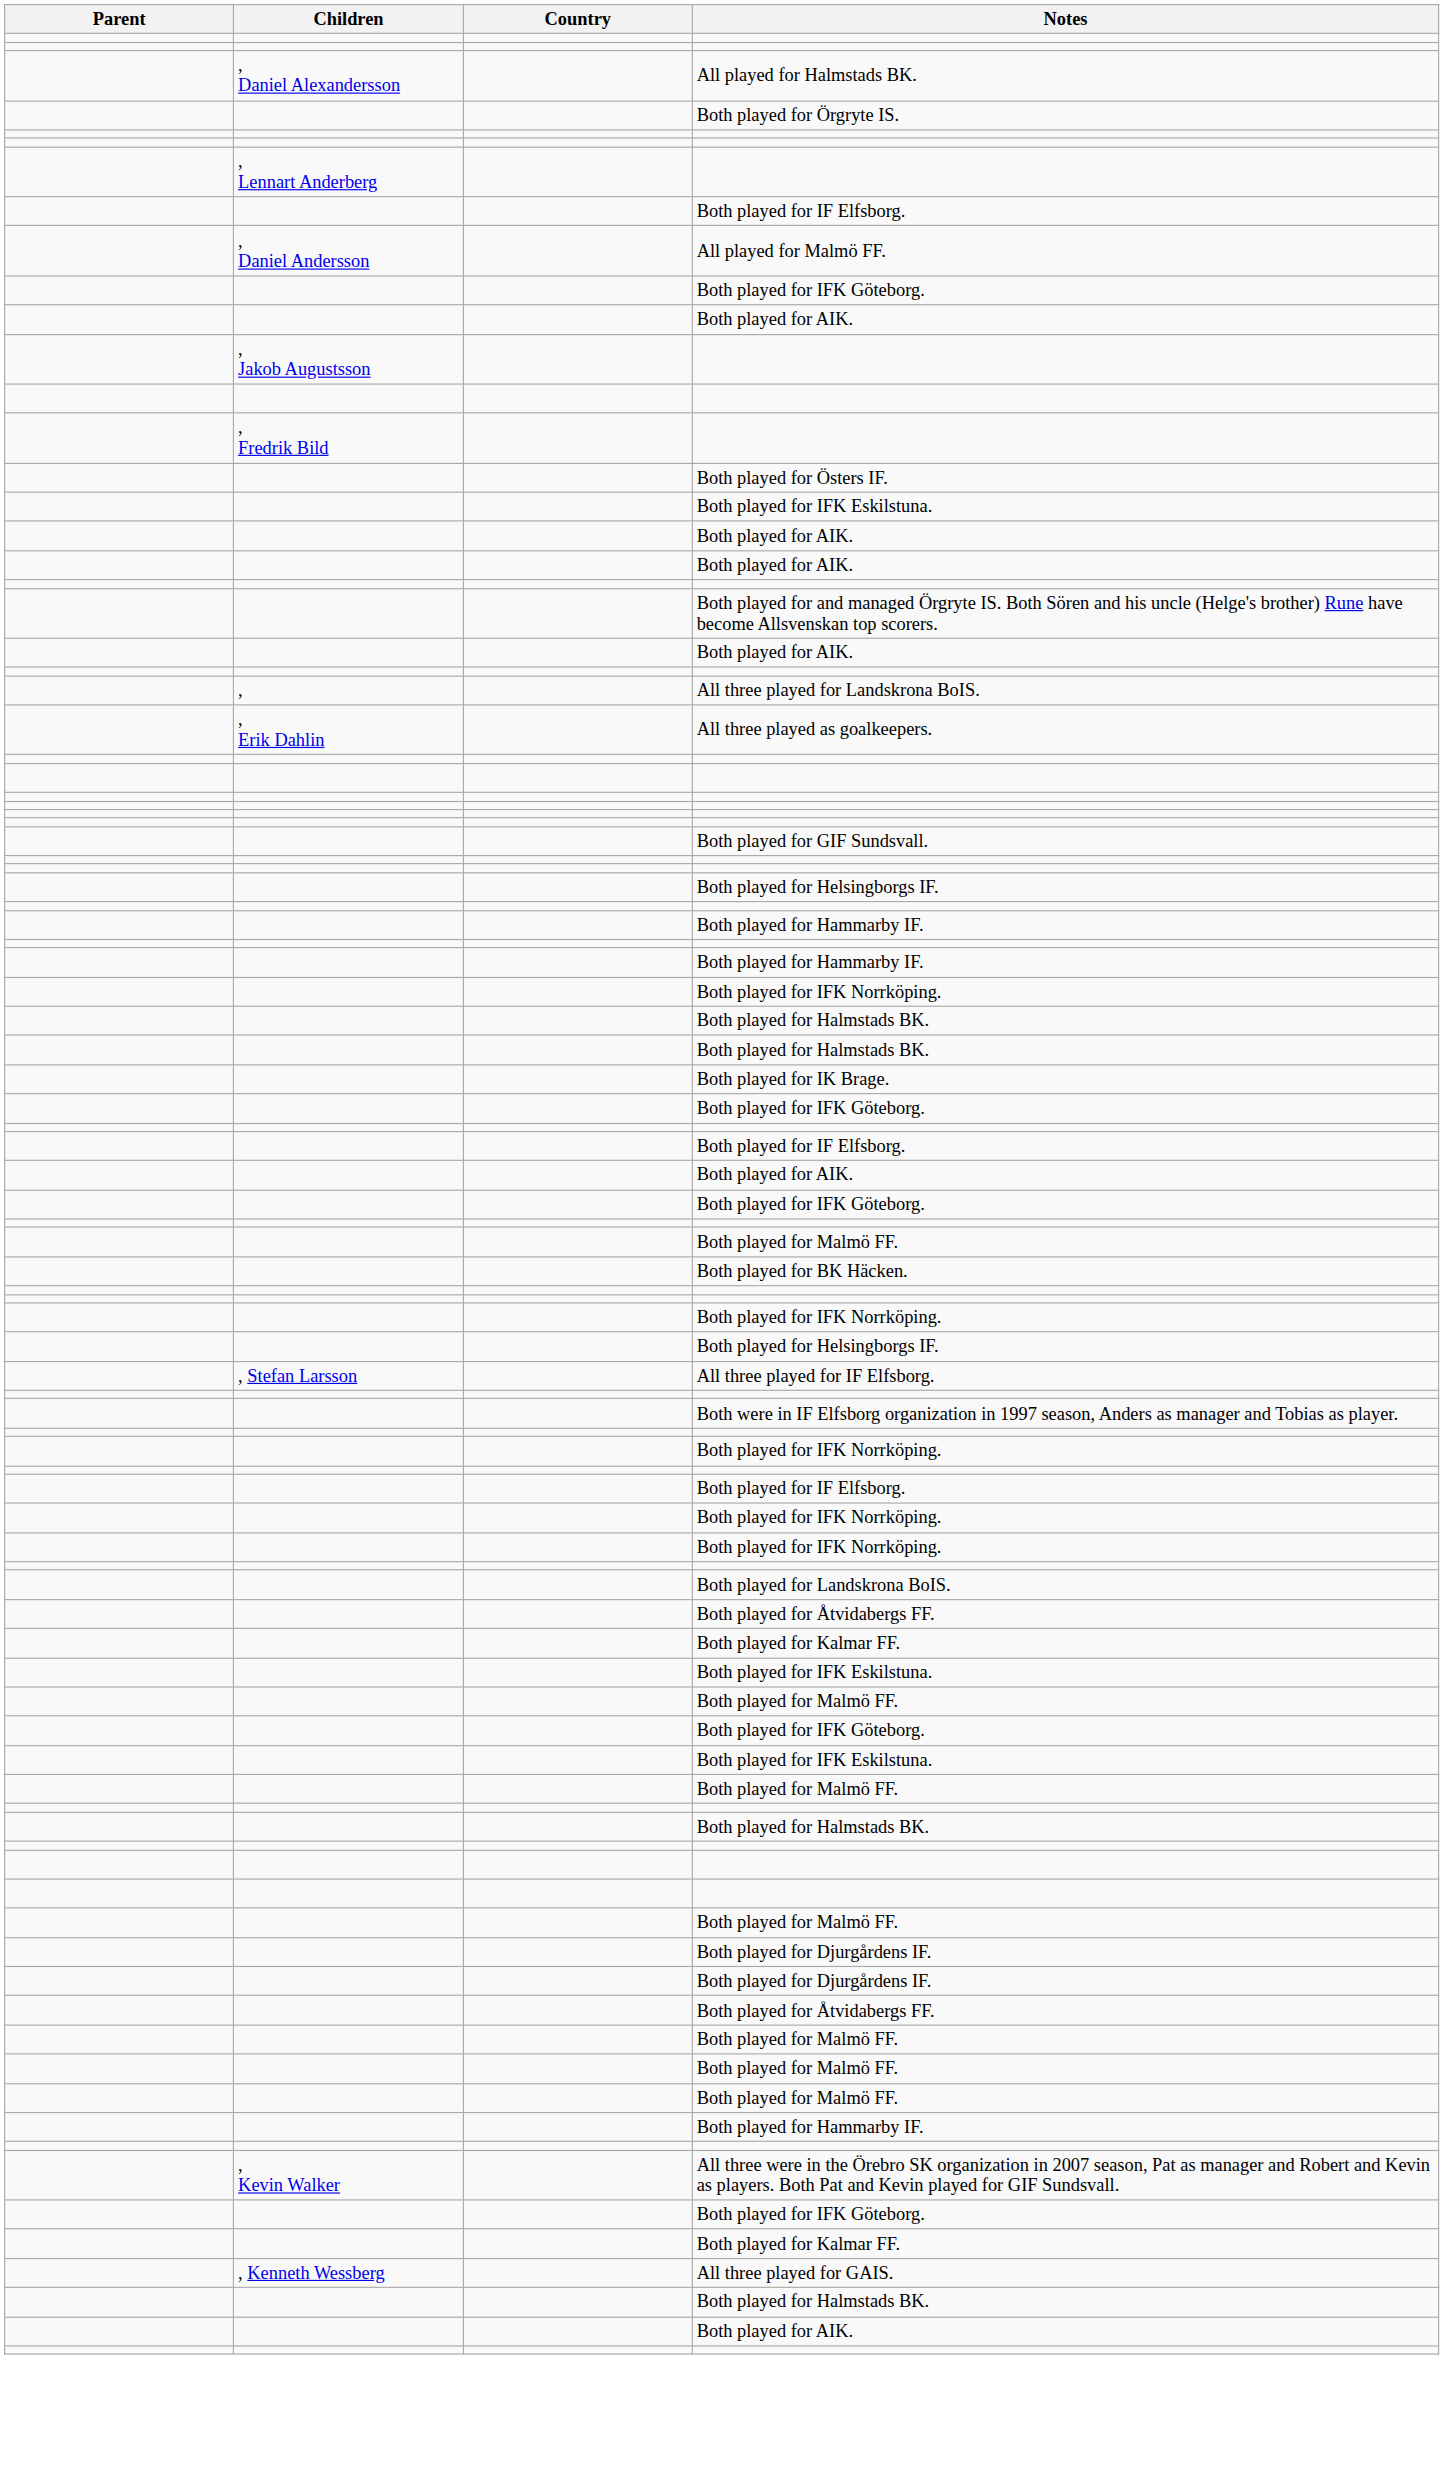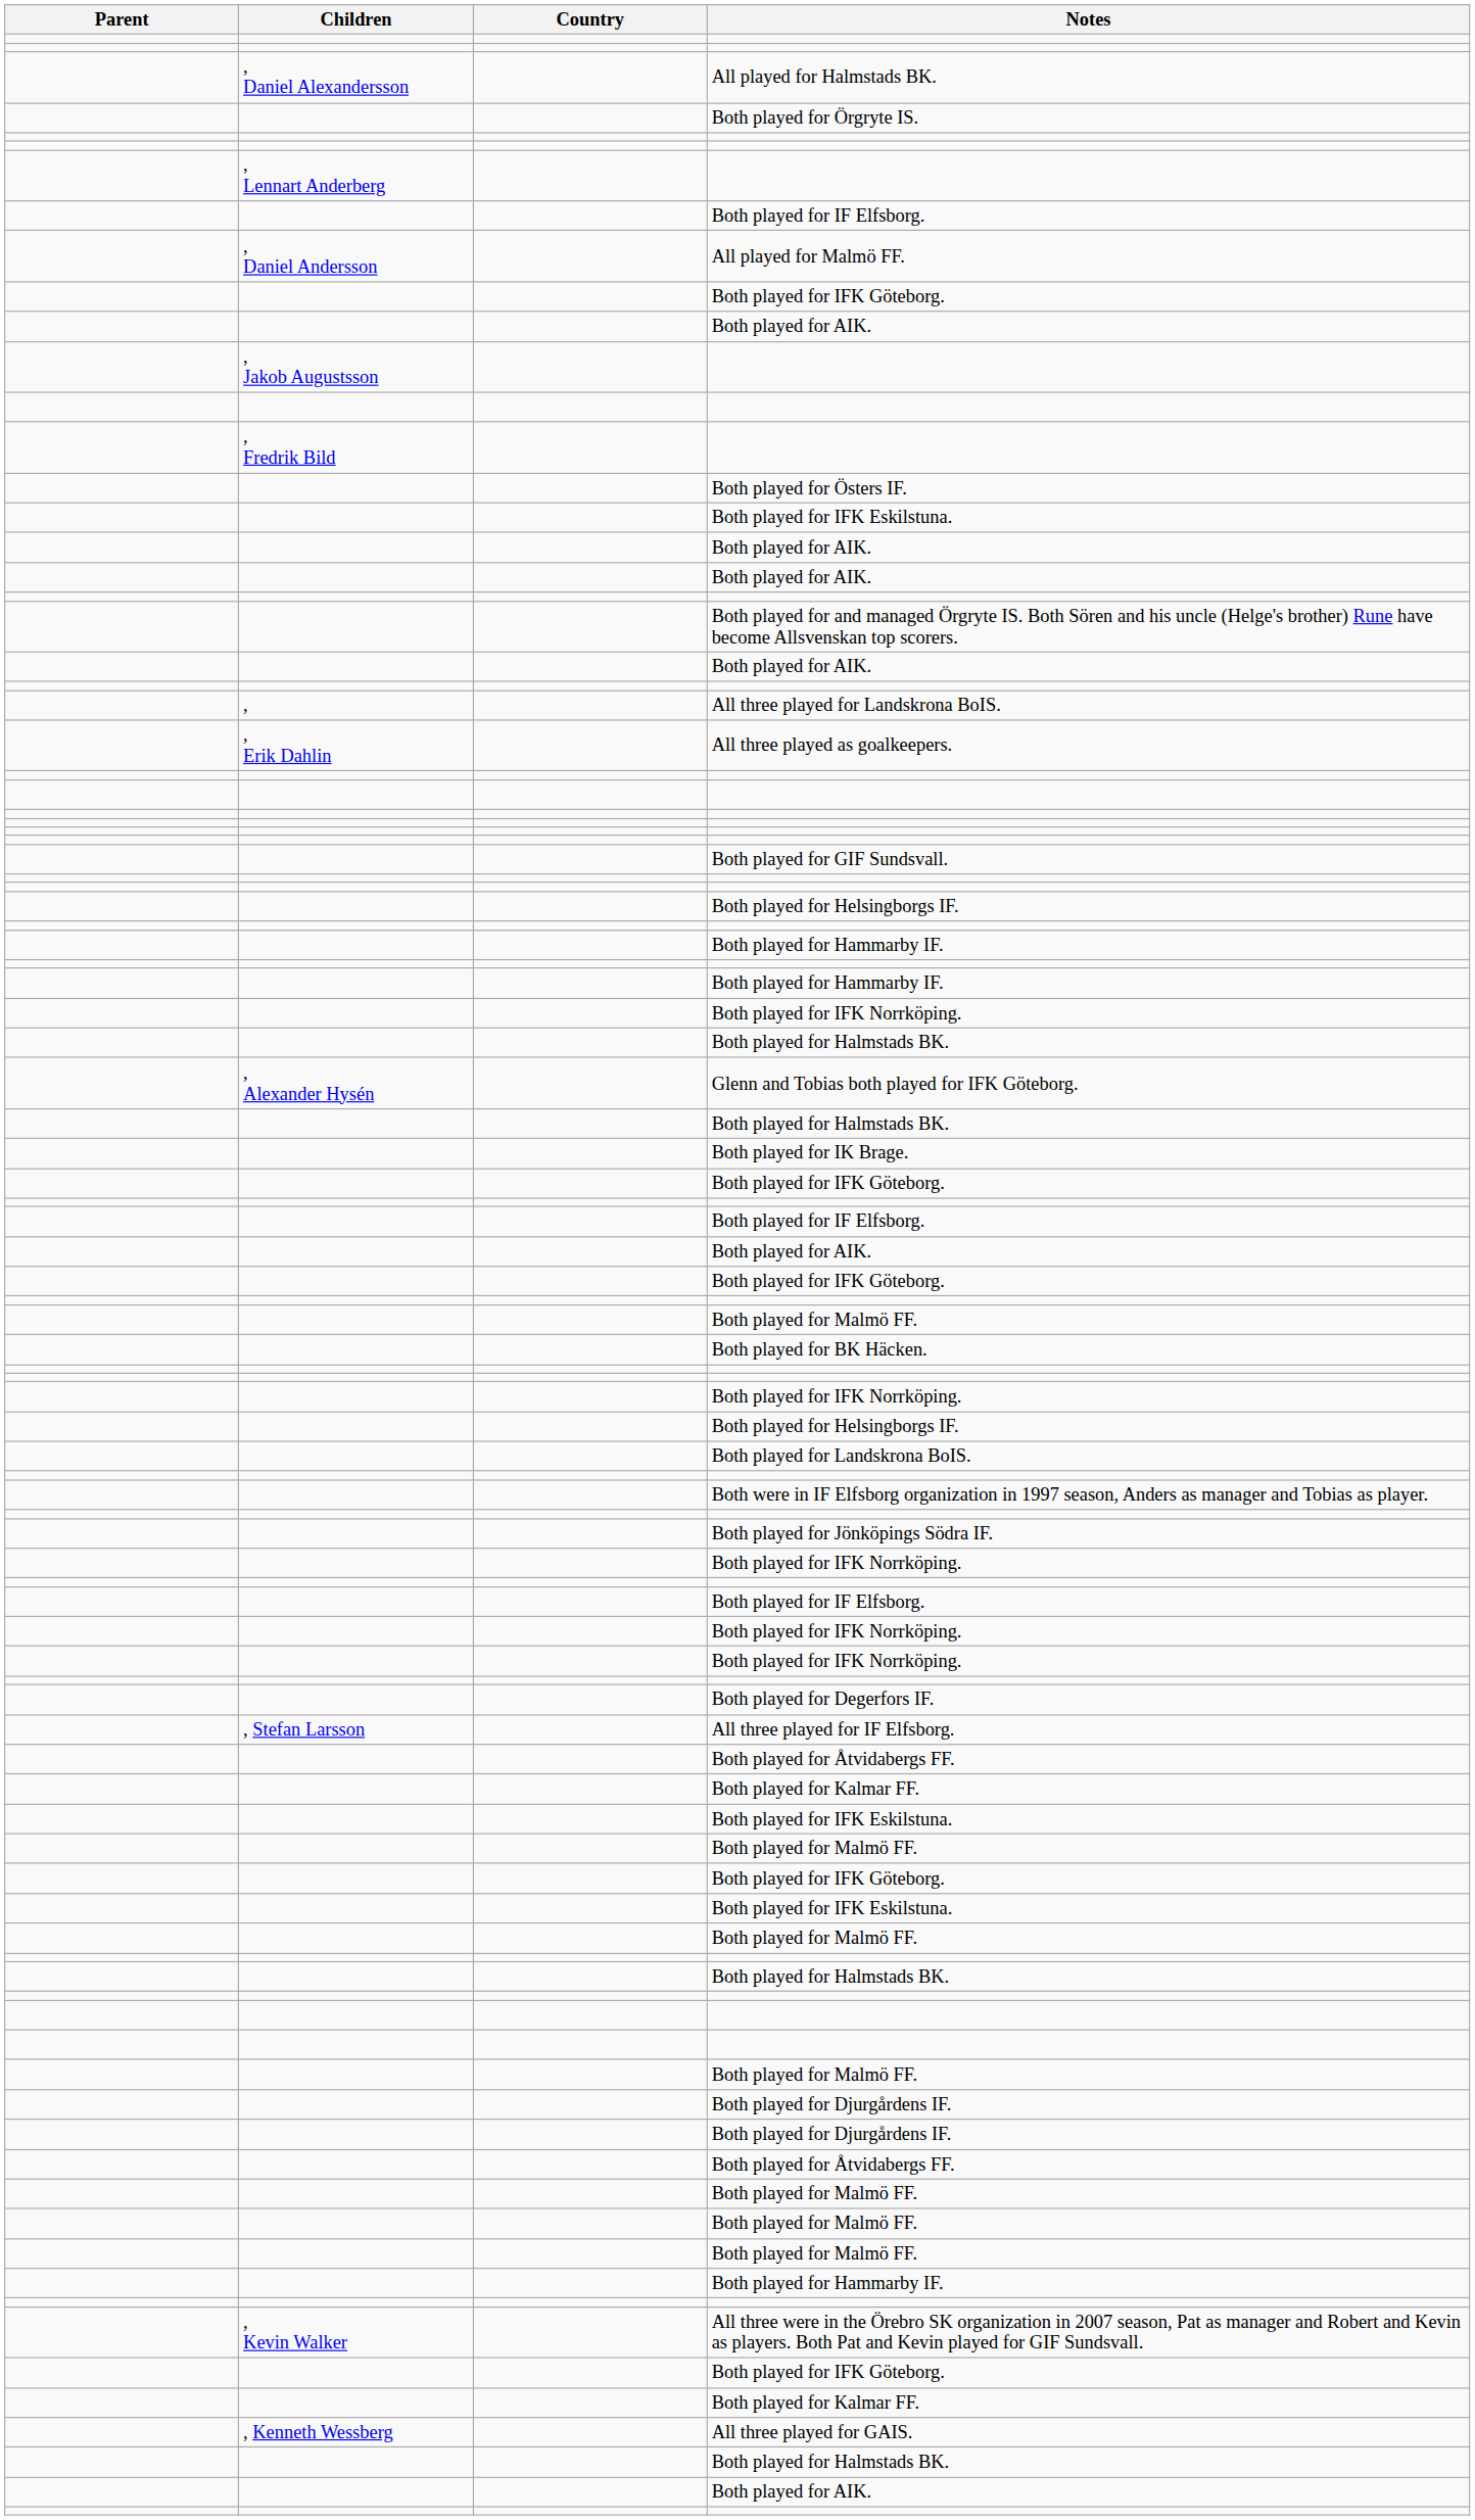+ row: , Alexander Hysén | Glenn and Tobias both played for IFK Göteborg.
rows swapped: All three played for IF Elfsborg. <-> Both played for Landskrona BoIS.
+ row: Both played for Jönköpings Södra IF.
+ row: Both played for Degerfors IF.
